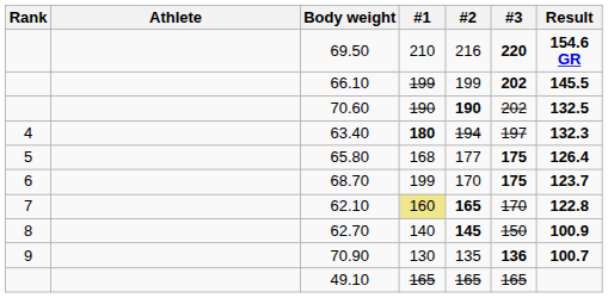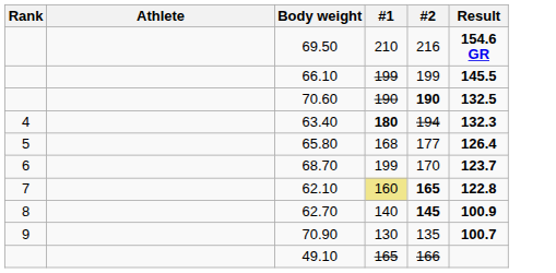- column: #3 | 220 | 202 | 202 | 197 | 175 | 175 | 170 | 150 | 136 | 165
49.10 | #2: 165 -> 166
